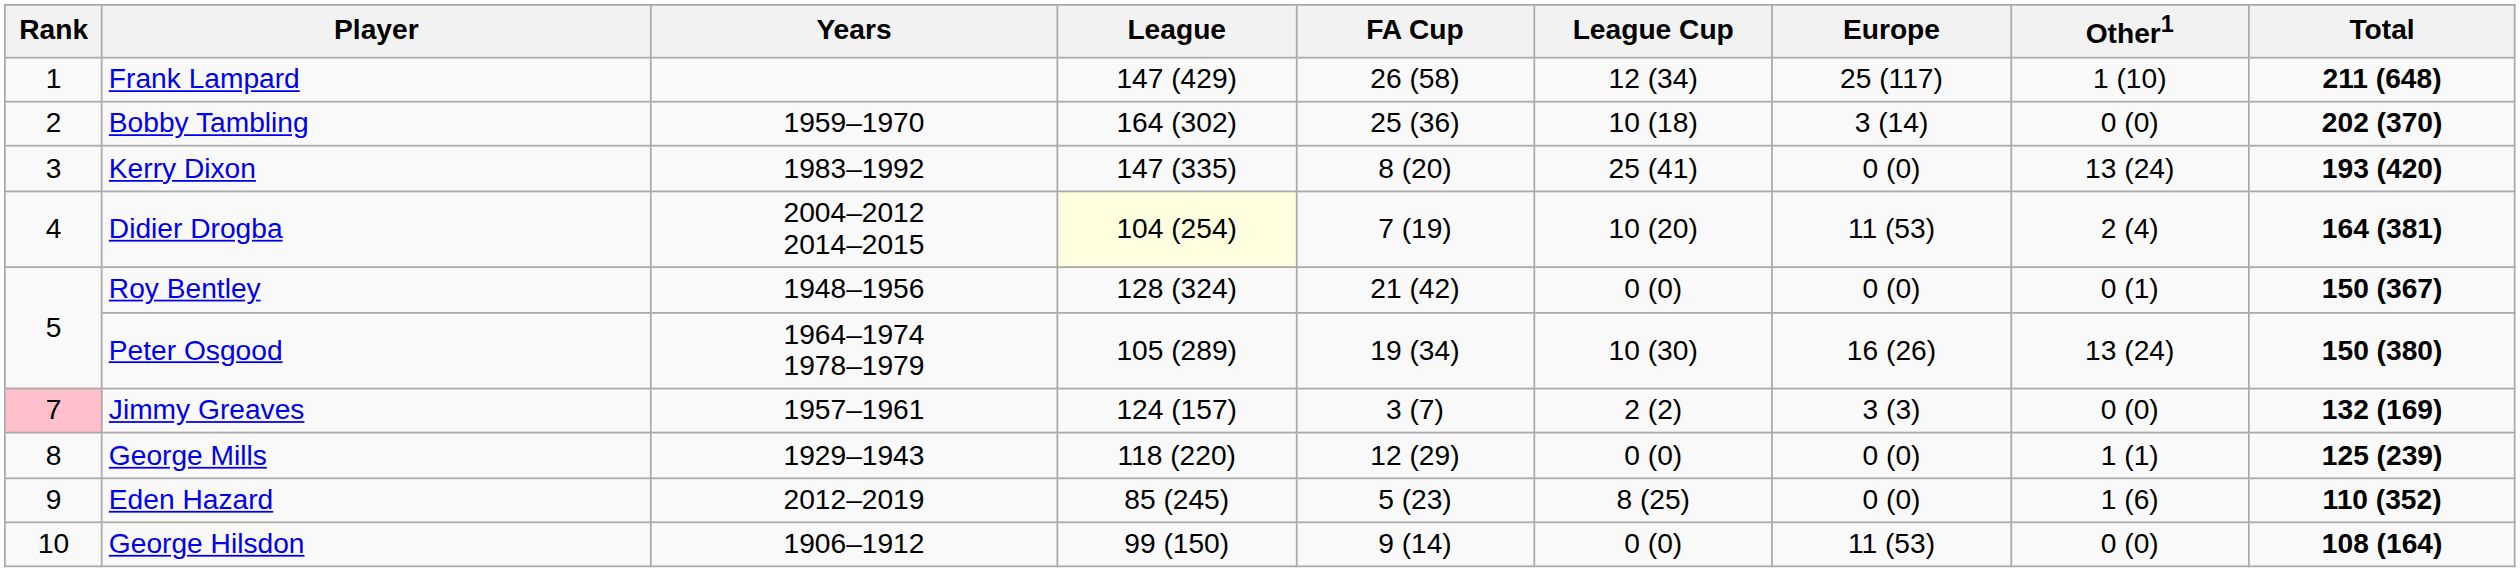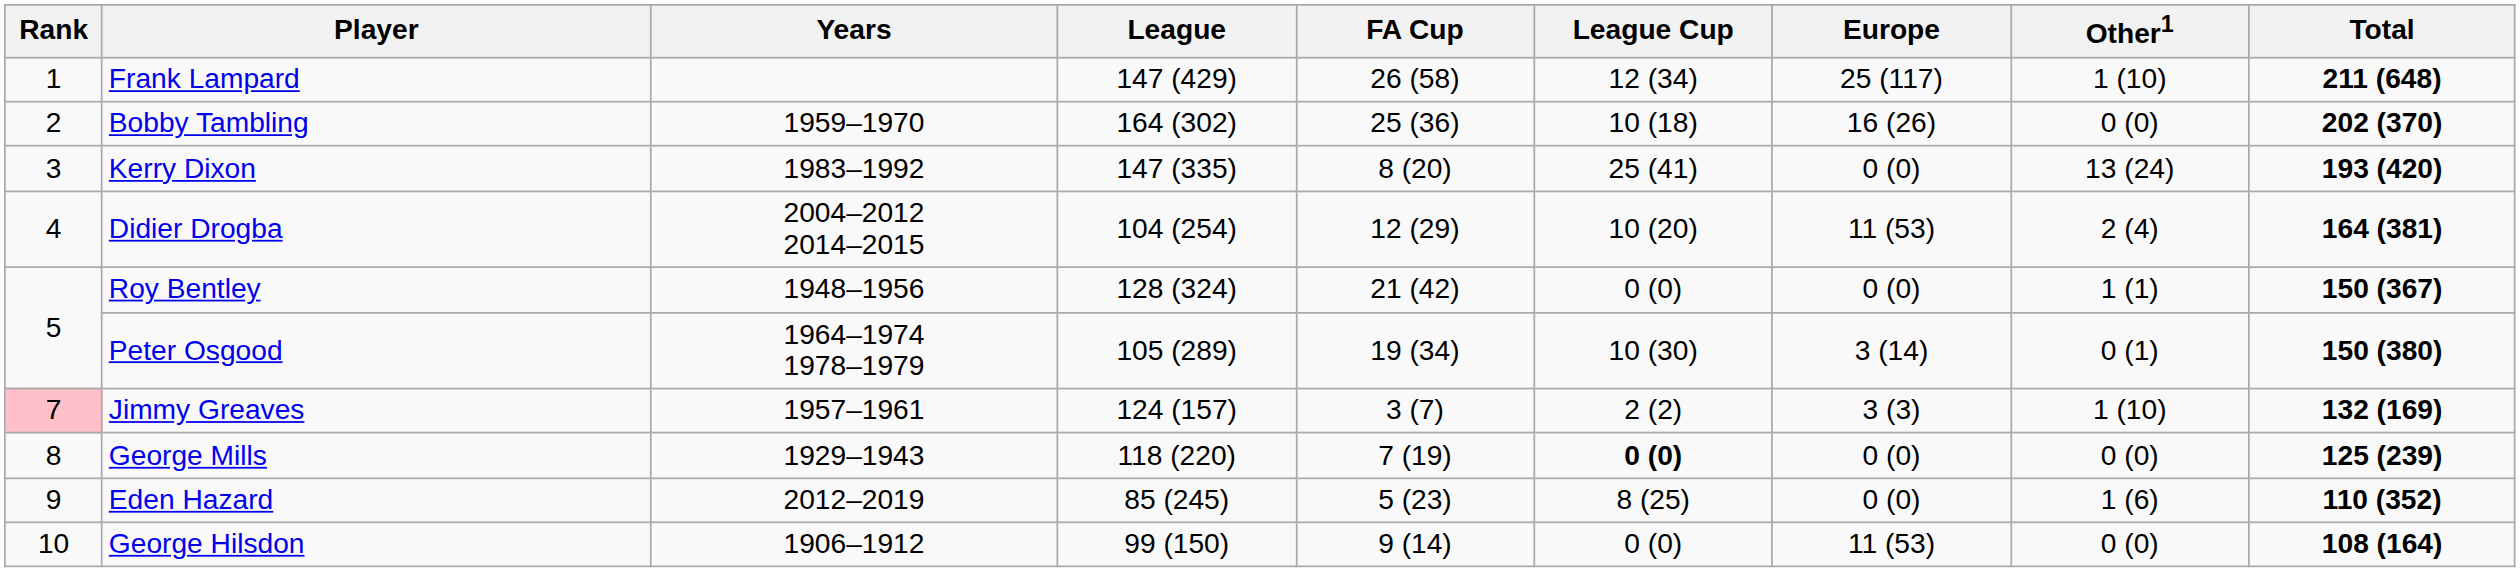Bobby Tambling | Europe: 3 (14) -> 16 (26)
Didier Drogba | League: lightyellow background -> no background
Didier Drogba | FA Cup: 7 (19) -> 12 (29)
Roy Bentley | Other1: 0 (1) -> 1 (1)
Peter Osgood | Europe: 16 (26) -> 3 (14)
Peter Osgood | Other1: 13 (24) -> 0 (1)
Jimmy Greaves | Other1: 0 (0) -> 1 (10)
George Mills | FA Cup: 12 (29) -> 7 (19)
George Mills | League Cup: normal -> bold
George Mills | Other1: 1 (1) -> 0 (0)
